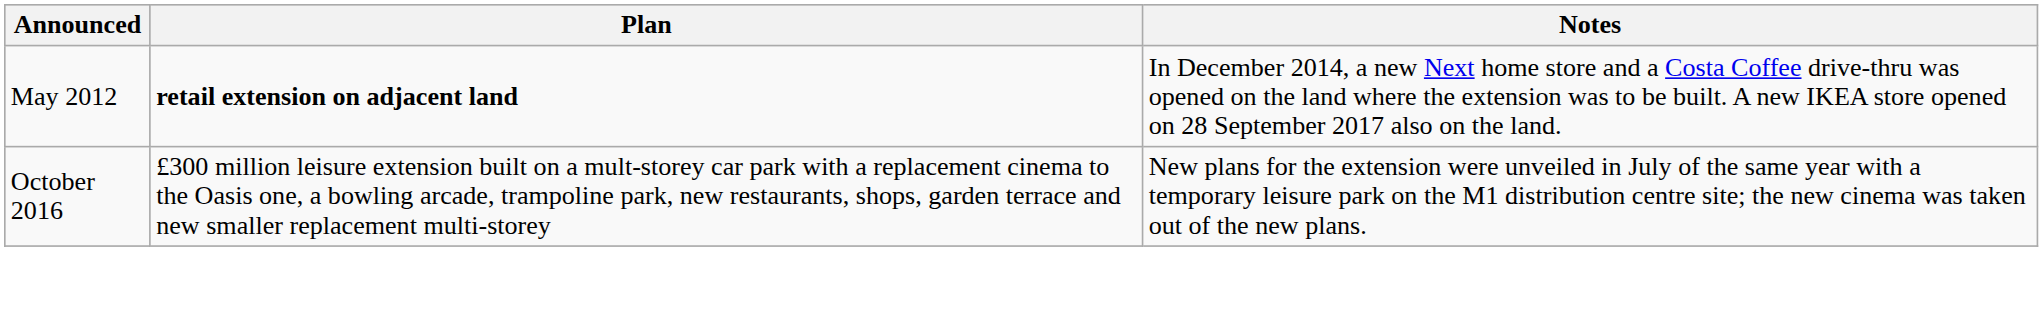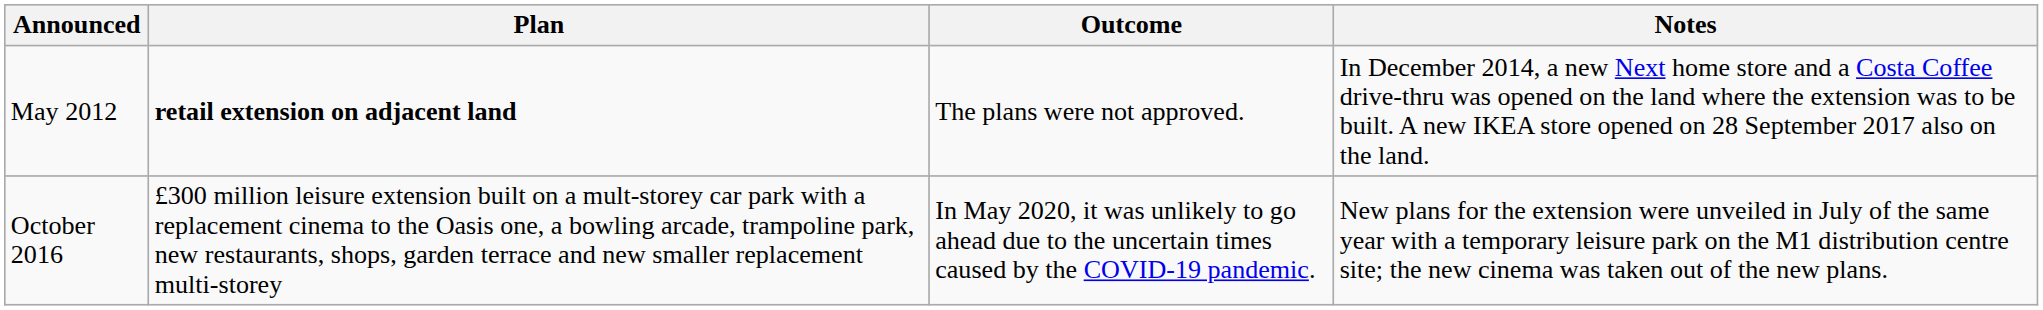+ column: Outcome | The plans were not approved. | In May 2020, it was unlikely to go ahead due to the uncertain times caused by the COVID-19 pandemic.
